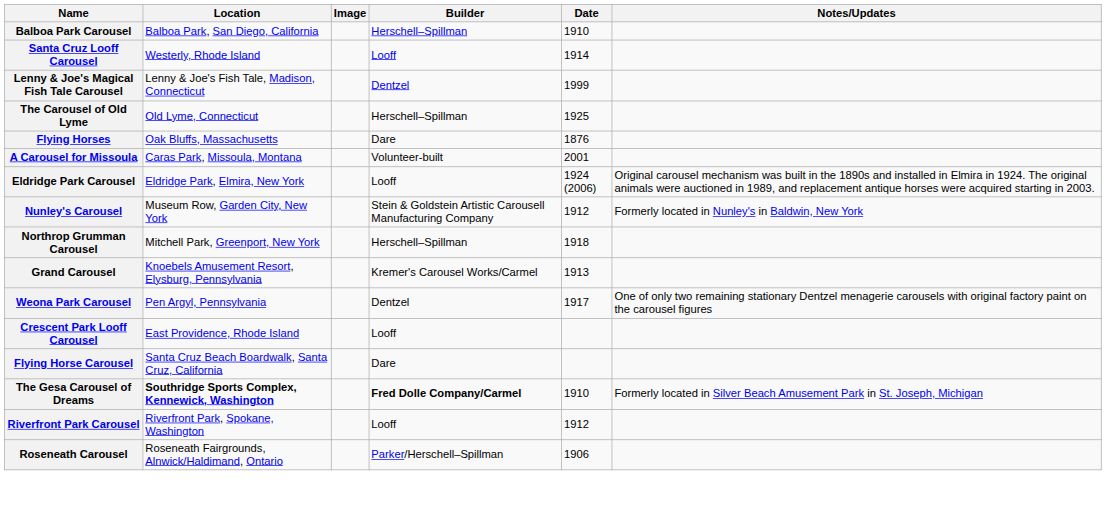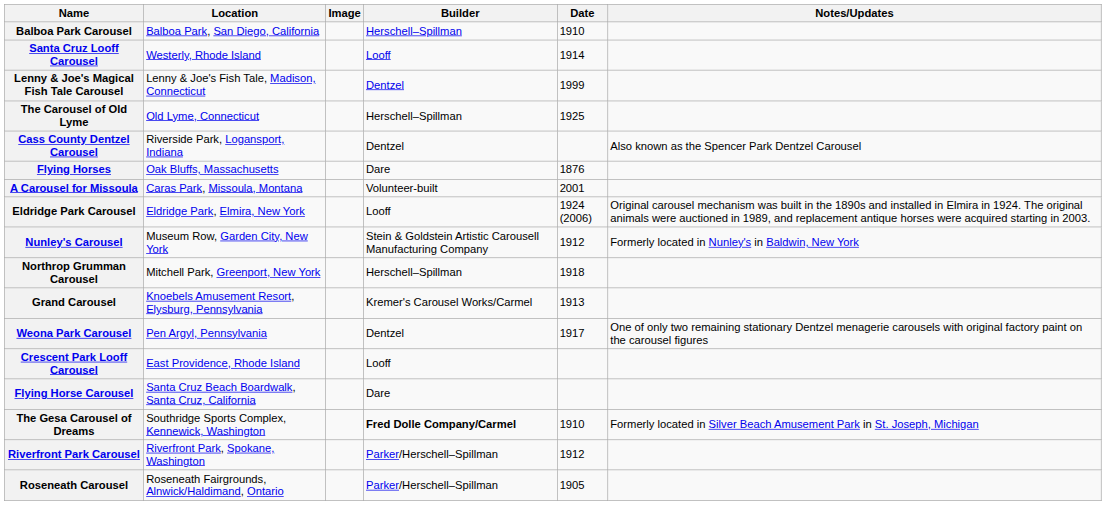+ row: Cass County Dentzel Carousel | Riverside Park, Logansport, Indiana | Dentzel | Also known as the Spencer Park Dentzel Carousel
The Gesa Carousel of Dreams | Location: bold -> normal
Riverfront Park Carousel | Builder: Looff -> Parker/Herschell–Spillman
Roseneath Carousel | Date: 1906 -> 1905
